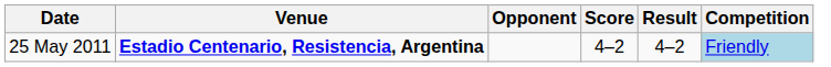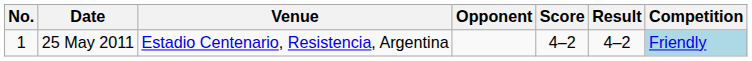+ column: No. | 1
25 May 2011 | Venue: bold -> normal
